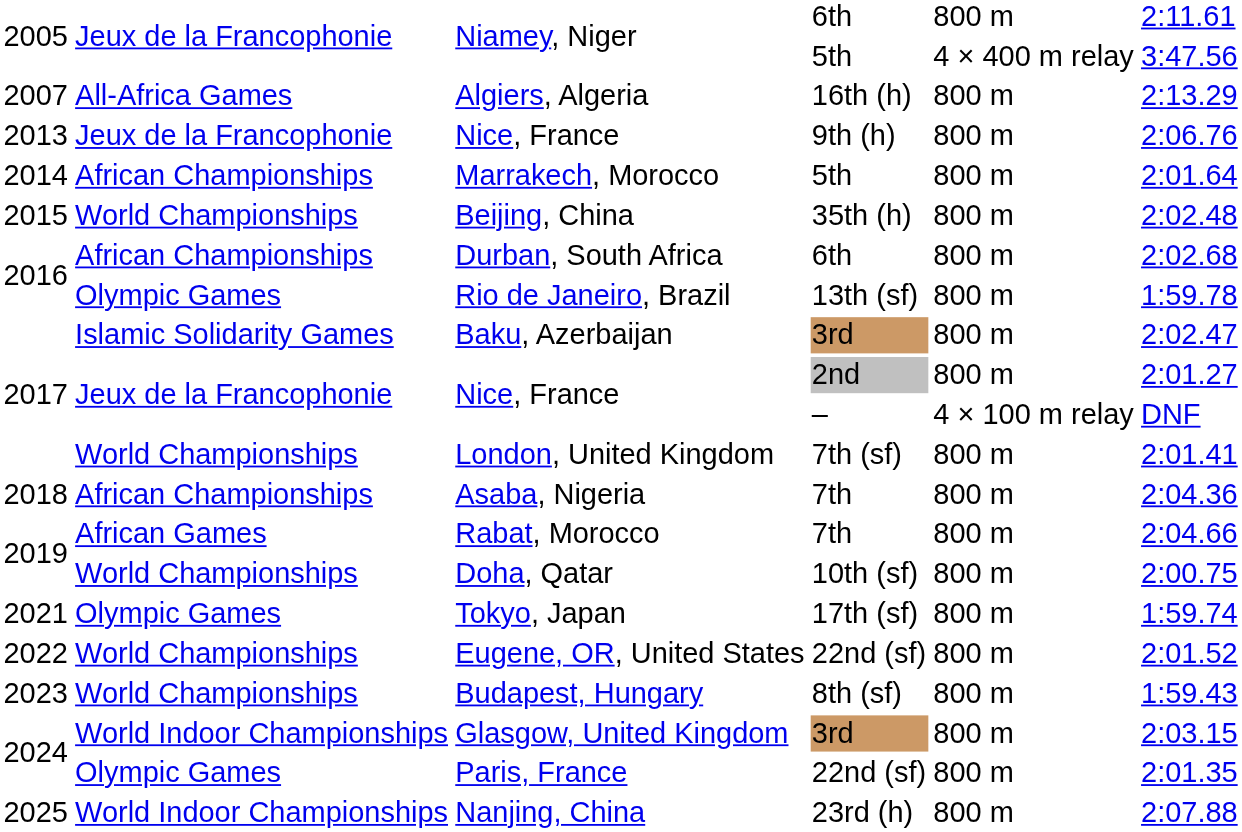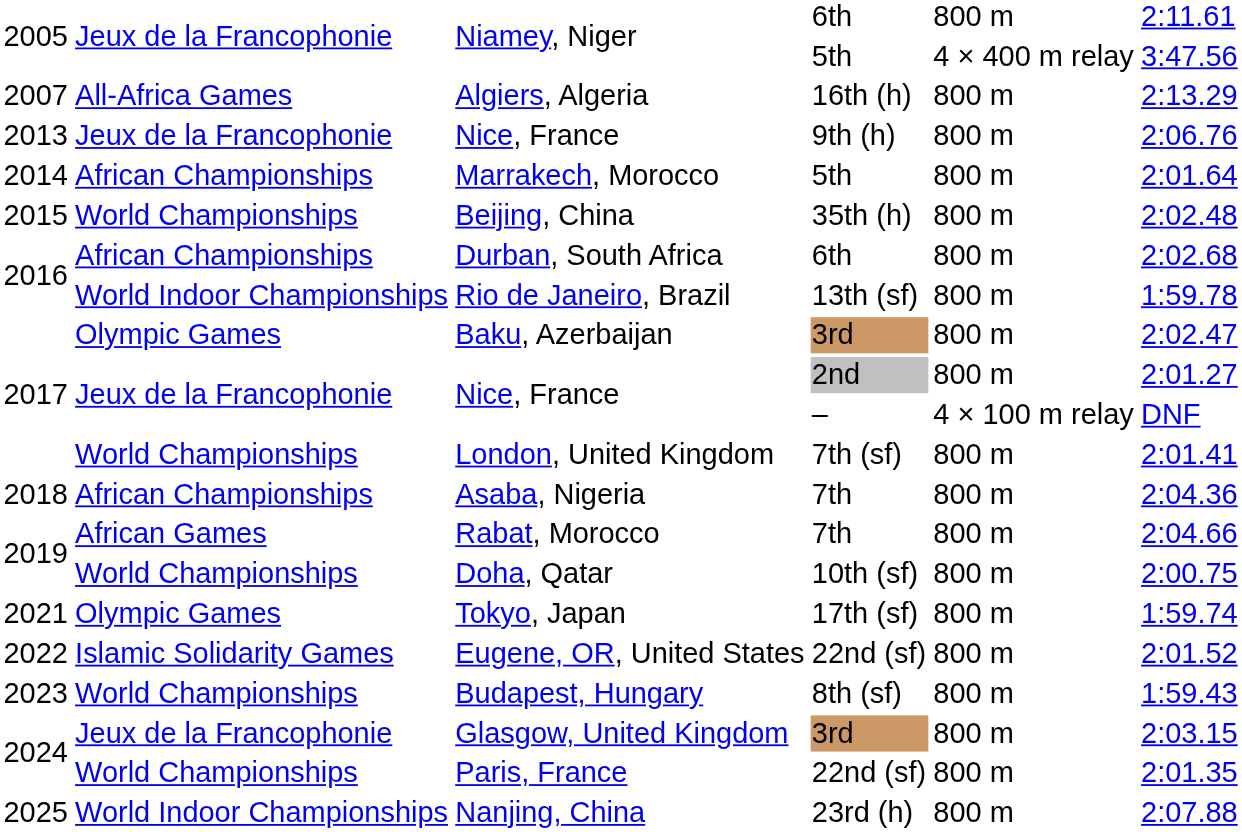Rio de Janeiro, Brazil | column 2: Olympic Games -> World Indoor Championships
Baku, Azerbaijan | column 2: Islamic Solidarity Games -> Olympic Games
Eugene, OR, United States | column 2: World Championships -> Islamic Solidarity Games
Glasgow, United Kingdom | column 2: World Indoor Championships -> Jeux de la Francophonie
Paris, France | column 2: Olympic Games -> World Championships
